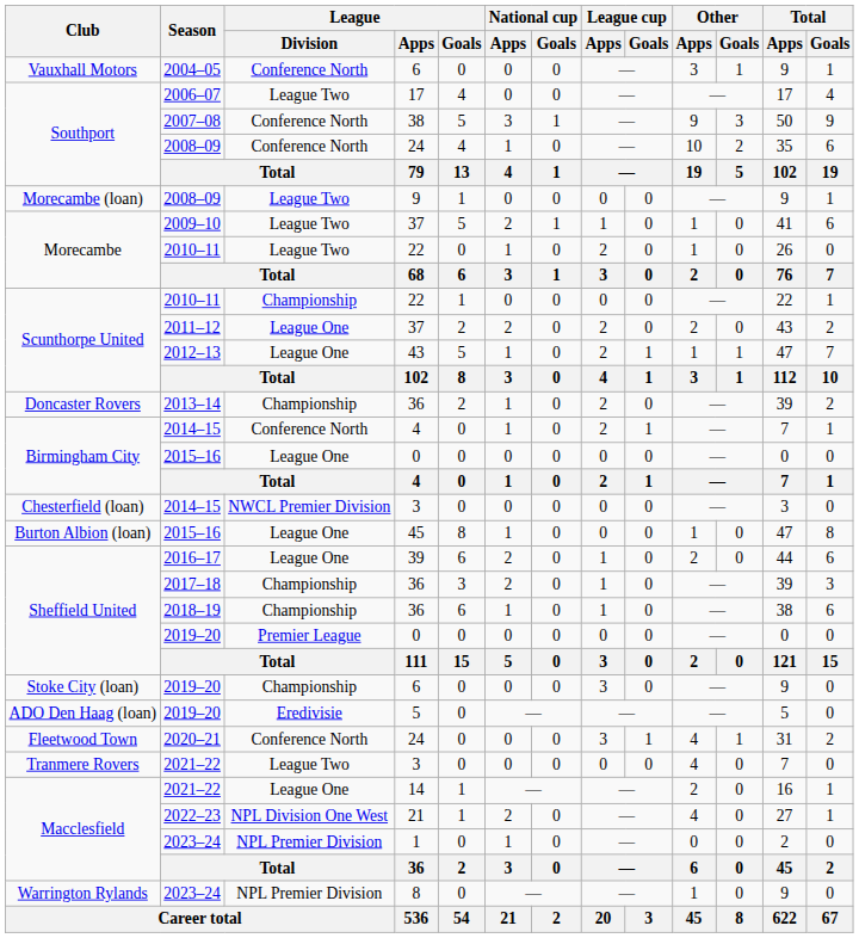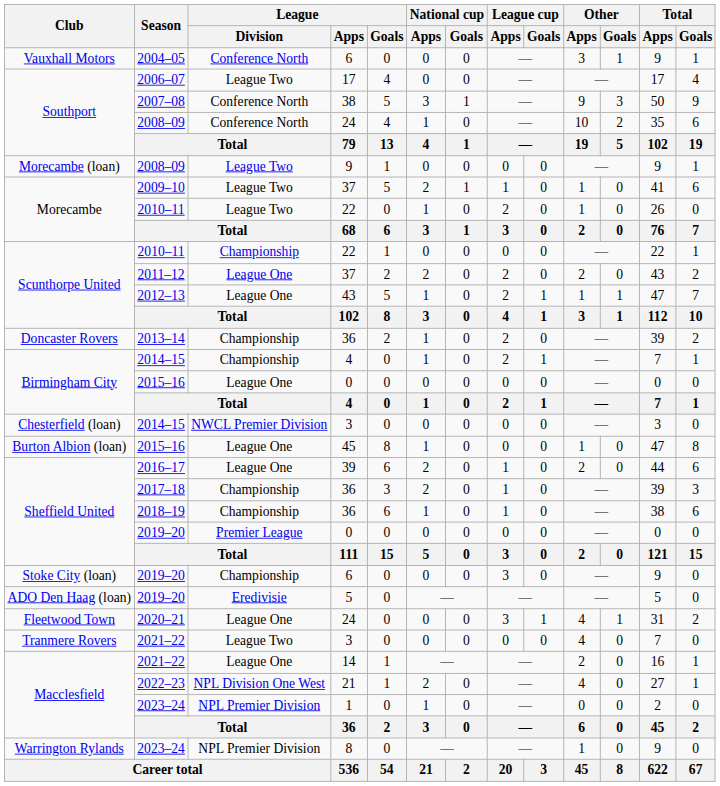Birmingham City / 2014–15 | League / Division: Conference North -> Championship
2020–21 | League / Division: Conference North -> League One
